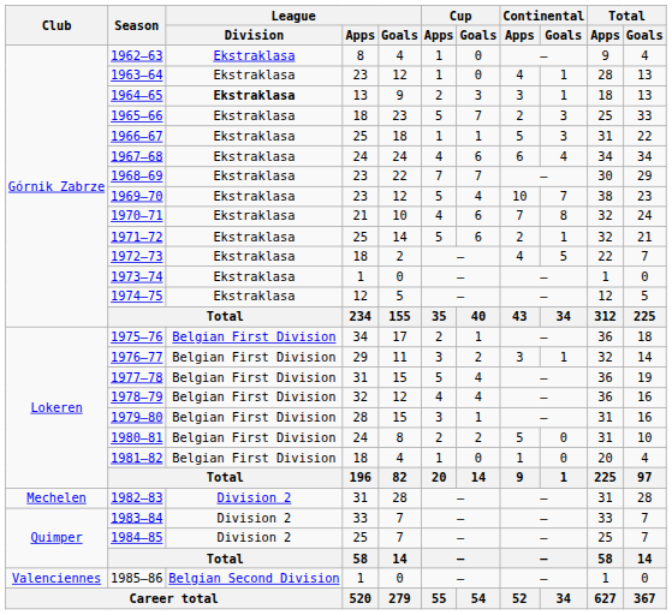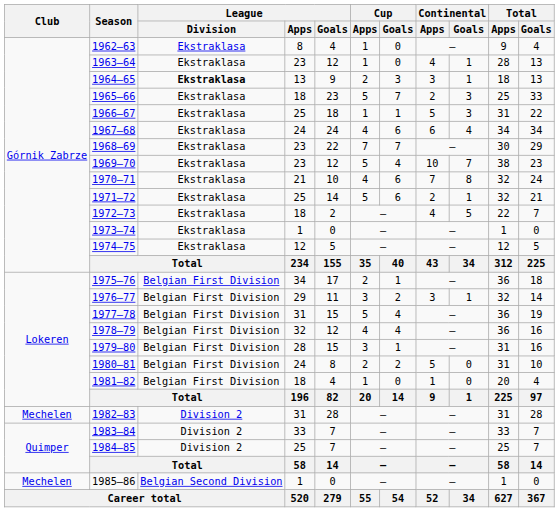1985–86 | Club: Valenciennes -> Mechelen
